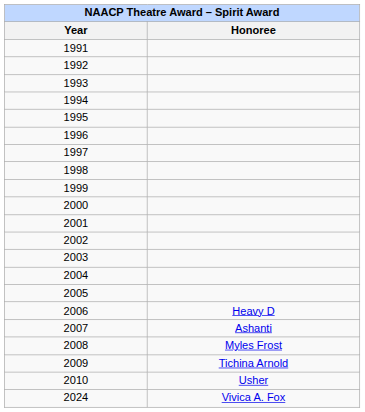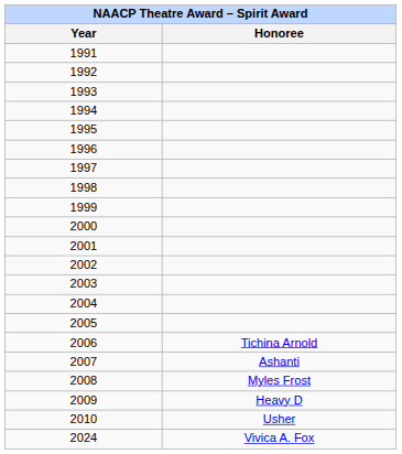2006 | Honoree: Heavy D -> Tichina Arnold
2009 | Honoree: Tichina Arnold -> Heavy D
